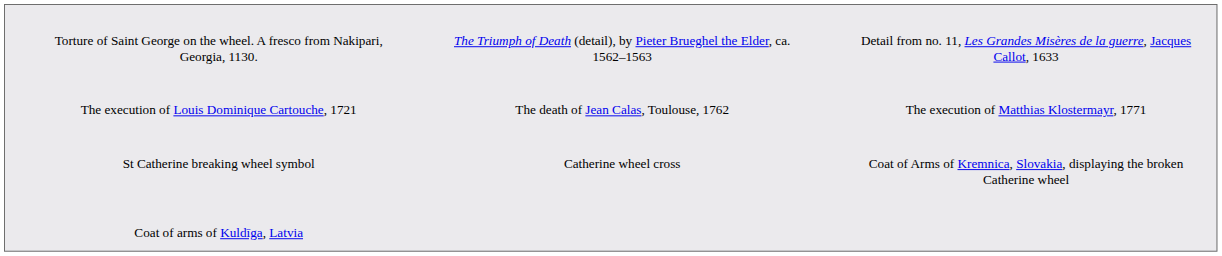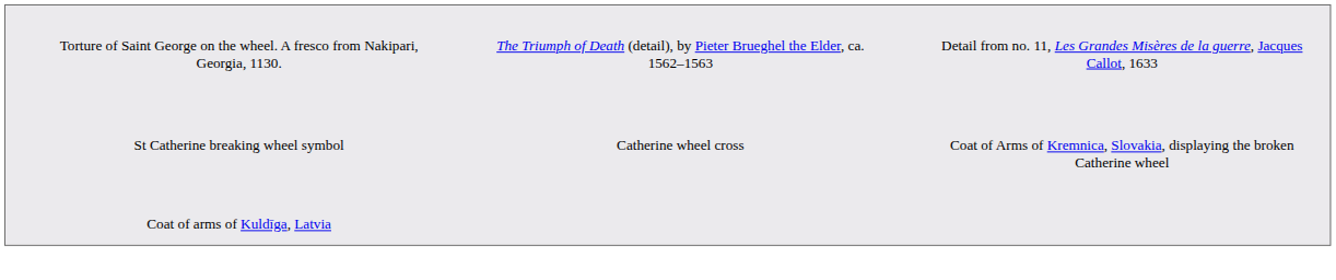- row: The execution of Louis Dominique Cartouche, 1721 | The death of Jean Calas, Toulouse, 1762 | The execution of Matthias Klostermayr, 1771
